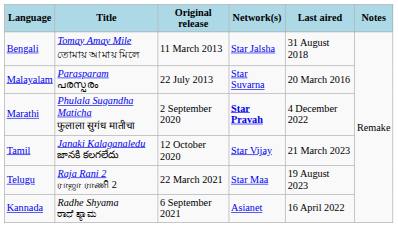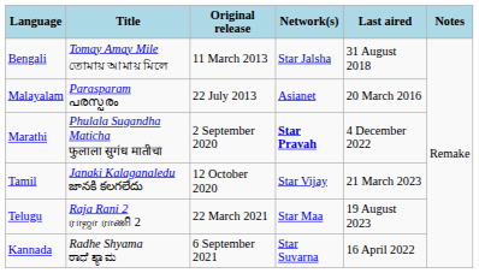Malayalam | Network(s): Star Suvarna -> Asianet
Kannada | Network(s): Asianet -> Star Suvarna
